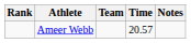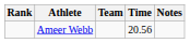Ameer Webb | Time: 20.57 -> 20.56
